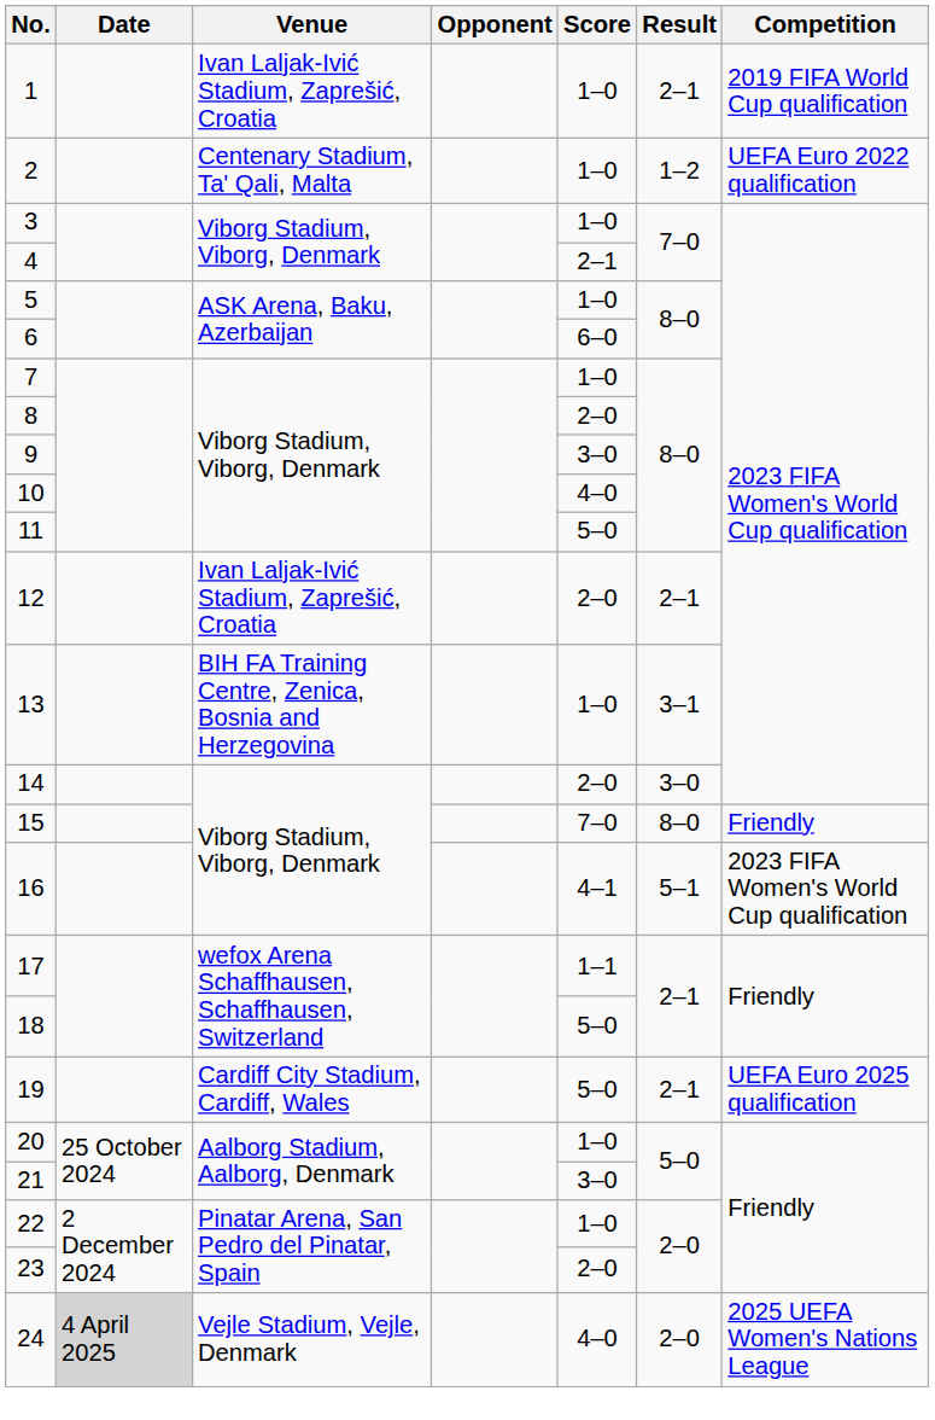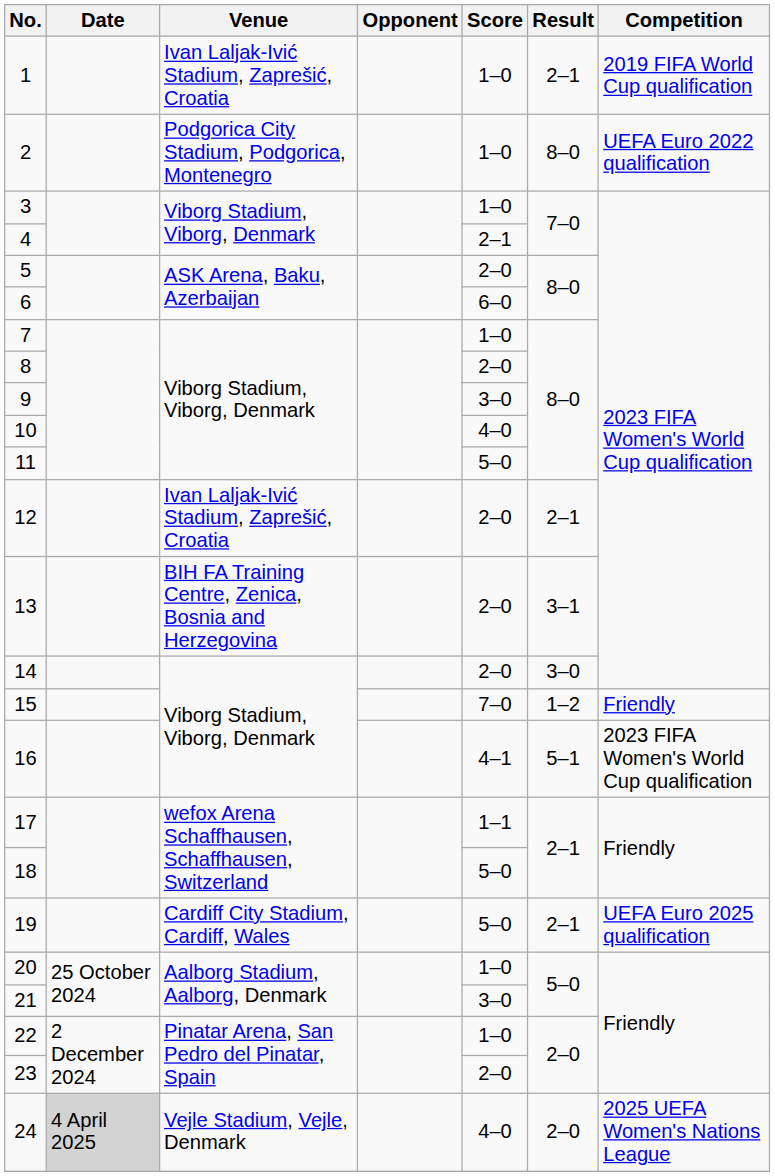2 | Venue: Centenary Stadium, Ta' Qali, Malta -> Podgorica City Stadium, Podgorica, Montenegro
2 | Result: 1–2 -> 8–0
5 | Score: 1–0 -> 2–0
13 | Score: 1–0 -> 2–0
15 | Result: 8–0 -> 1–2
